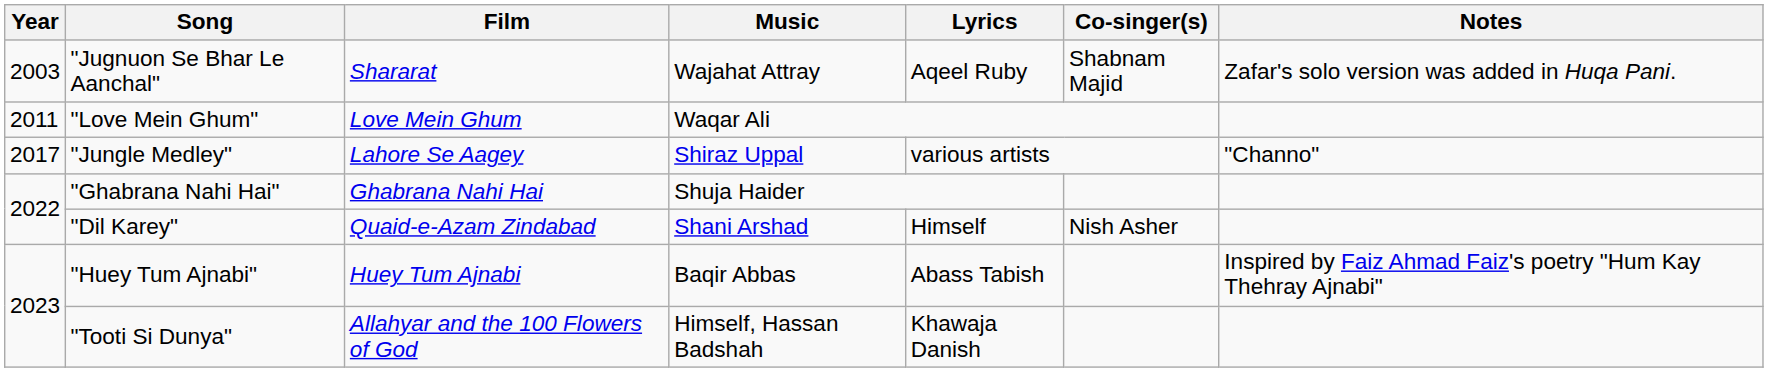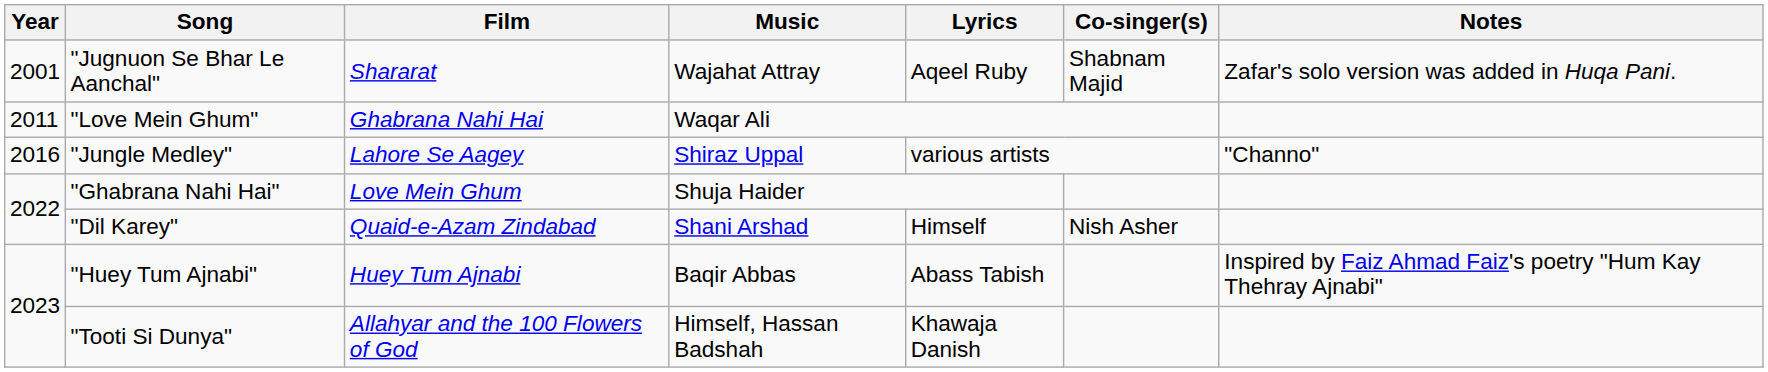"Jugnuon Se Bhar Le Aanchal" | Year: 2003 -> 2001
"Love Mein Ghum" | Film: Love Mein Ghum -> Ghabrana Nahi Hai
"Jungle Medley" | Year: 2017 -> 2016
"Ghabrana Nahi Hai" | Film: Ghabrana Nahi Hai -> Love Mein Ghum
